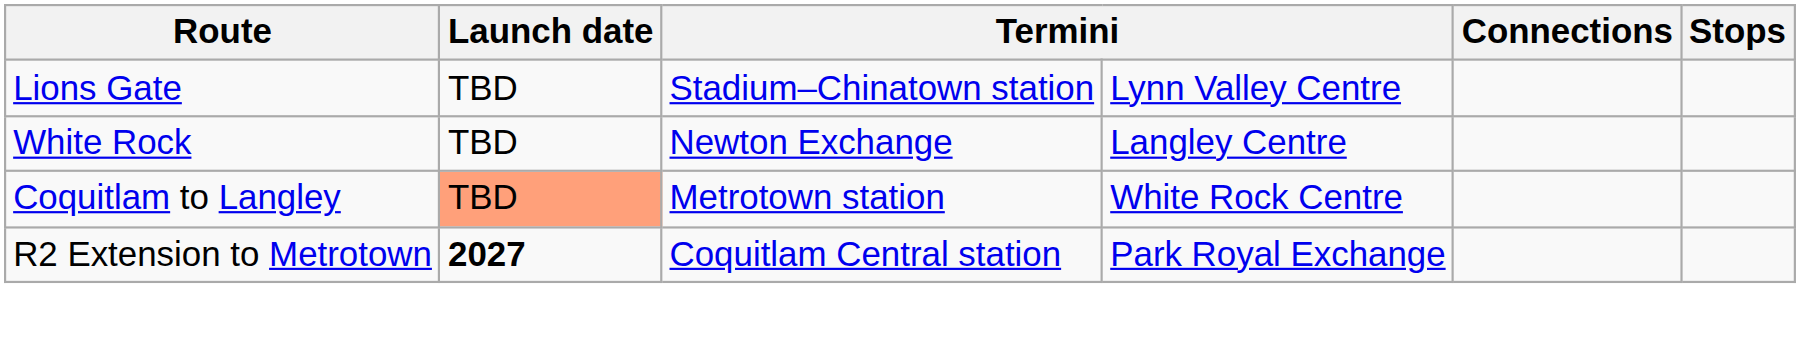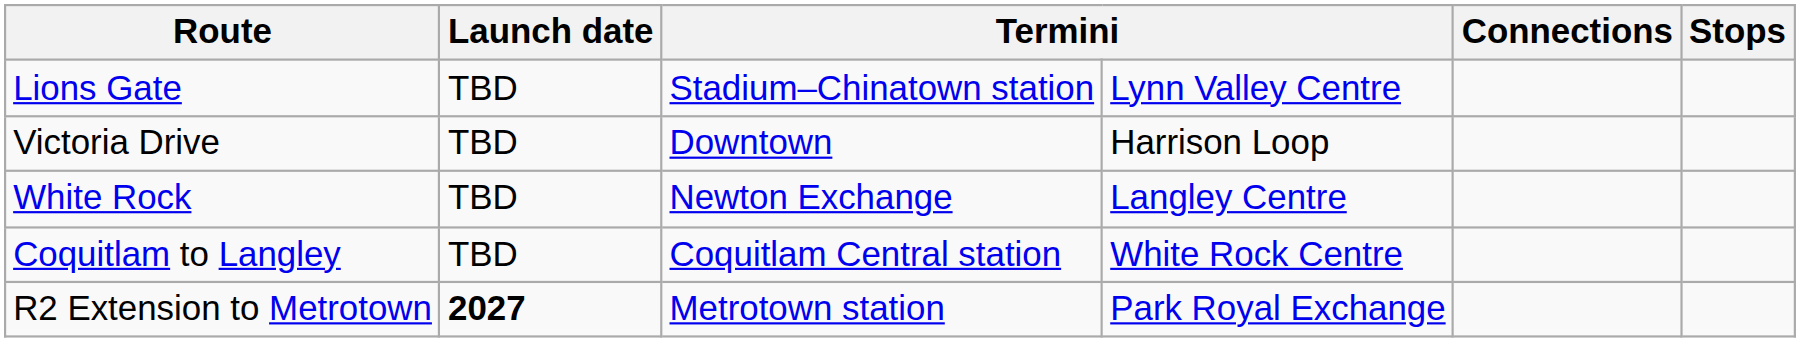+ row: Victoria Drive | TBD | Downtown | Harrison Loop
Coquitlam to Langley | Launch date: lightsalmon background -> no background
Coquitlam to Langley | column 3: Metrotown station -> Coquitlam Central station
R2 Extension to Metrotown | column 3: Coquitlam Central station -> Metrotown station
